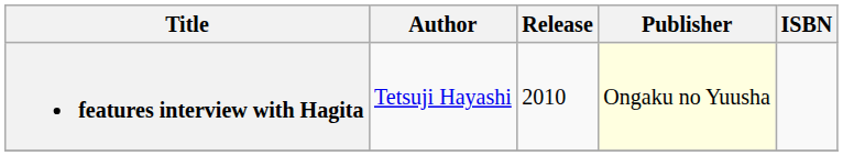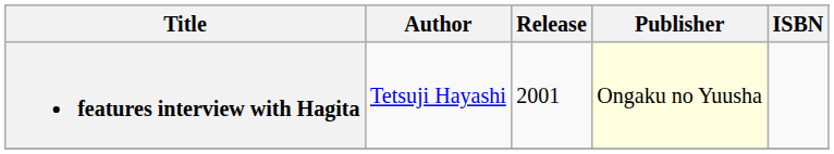features interview with Hagita | Release: 2010 -> 2001
